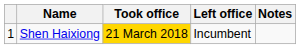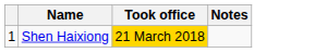- column: Left office | Incumbent
